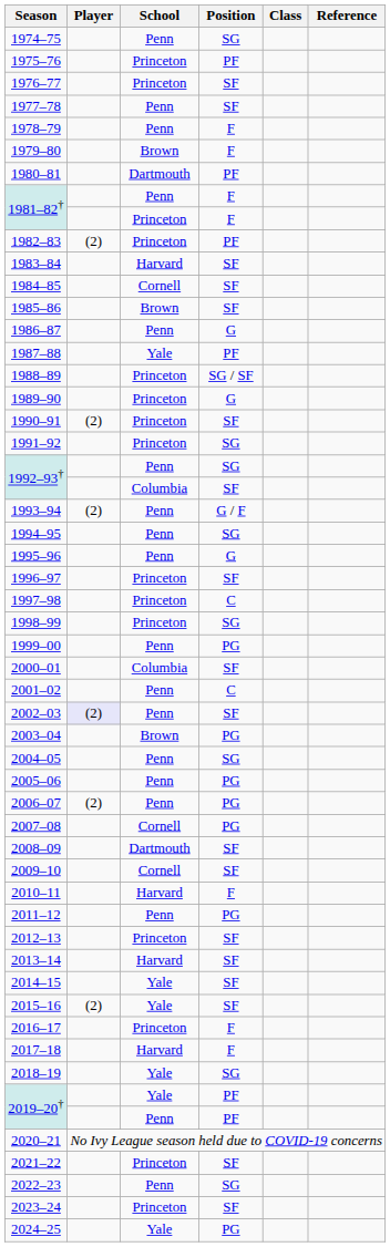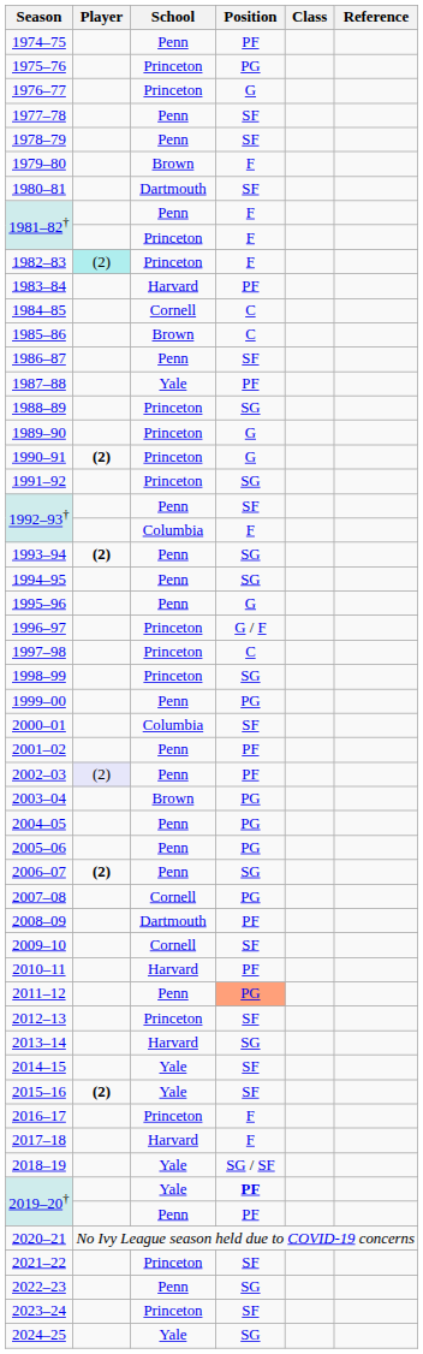1974–75 | Position: SG -> PF
1975–76 | Position: PF -> PG
1976–77 | Position: SF -> G
1978–79 | Position: F -> SF
1980–81 | Position: PF -> SF
1982–83 | Player: no background -> paleturquoise background
1982–83 | Position: PF -> F
1983–84 | Position: SF -> PF
1984–85 | Position: SF -> C
1985–86 | Position: SF -> C
1986–87 | Position: G -> SF
1988–89 | Position: SG / SF -> SG
1990–91 | Player: normal -> bold
1990–91 | Position: SF -> G
1992–93† / Penn | Position: SG -> SF
1992–93† / Columbia | Position: SF -> F
1993–94 | Player: normal -> bold
1993–94 | Position: G / F -> SG
1996–97 | Position: SF -> G / F
2001–02 | Position: C -> PF
2002–03 | Position: SF -> PF
2004–05 | Position: SG -> PG
2006–07 | Player: normal -> bold
2006–07 | Position: PG -> SG
2008–09 | Position: SF -> PF
2010–11 | Position: F -> PF
2011–12 | Position: no background -> lightsalmon background
2013–14 | Position: SF -> SG
2015–16 | Player: normal -> bold
2018–19 | Position: SG -> SG / SF
2019–20† / Yale | Position: normal -> bold
2024–25 | Position: PG -> SG
